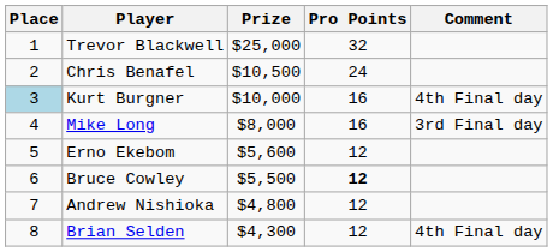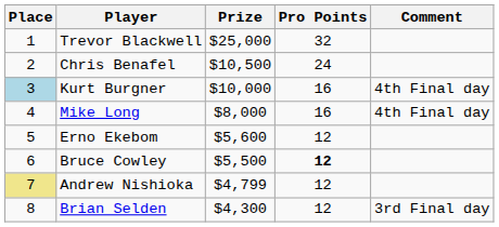Mike Long | Comment: 3rd Final day -> 4th Final day
Andrew Nishioka | Place: no background -> khaki background
Andrew Nishioka | Prize: $4,800 -> $4,799
Brian Selden | Comment: 4th Final day -> 3rd Final day
